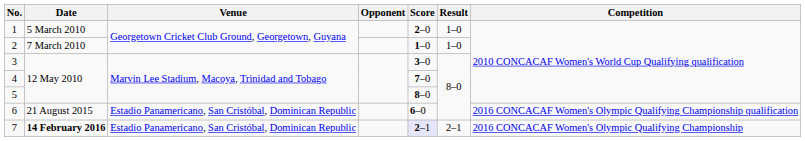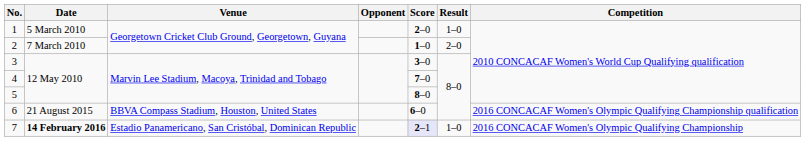2 | Result: 1–0 -> 2–0
6 | Venue: Estadio Panamericano, San Cristóbal, Dominican Republic -> BBVA Compass Stadium, Houston, United States
7 | Result: 2–1 -> 1–0
